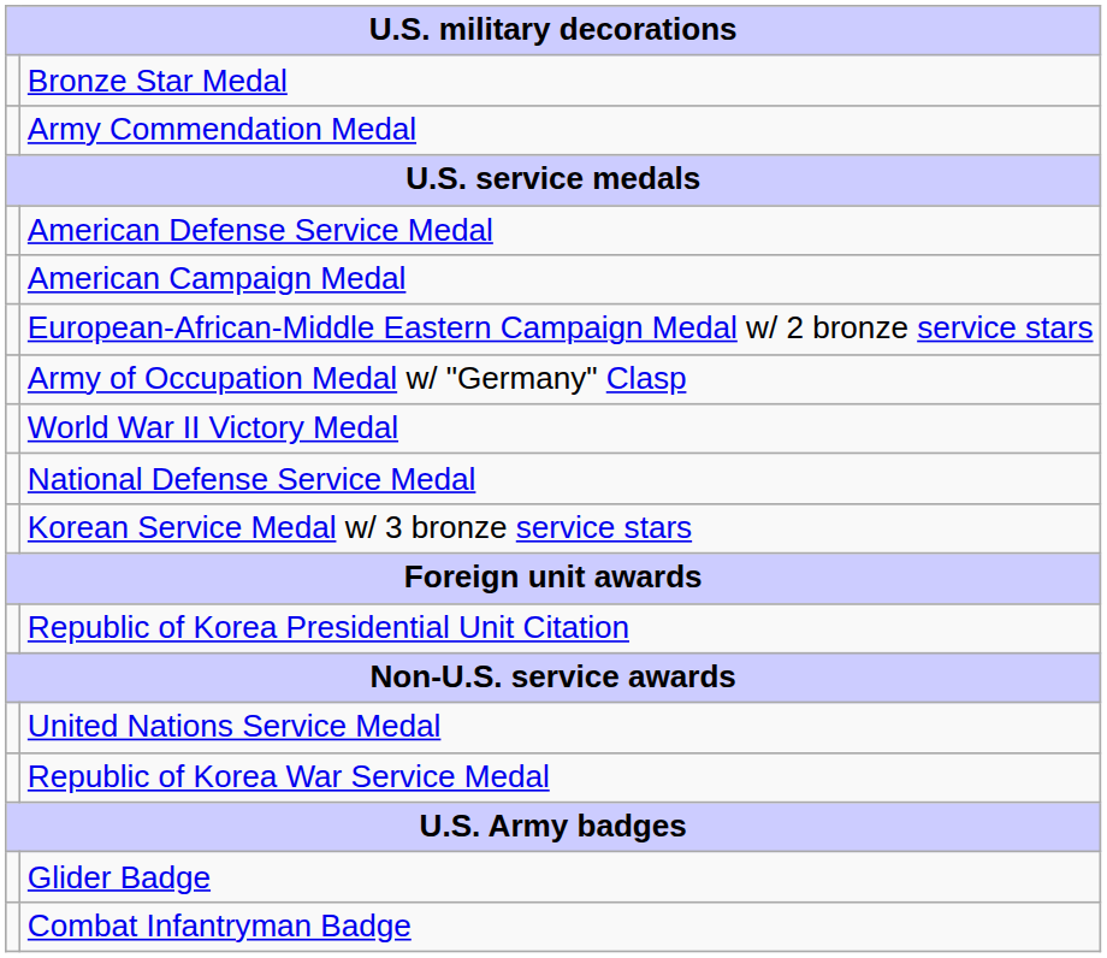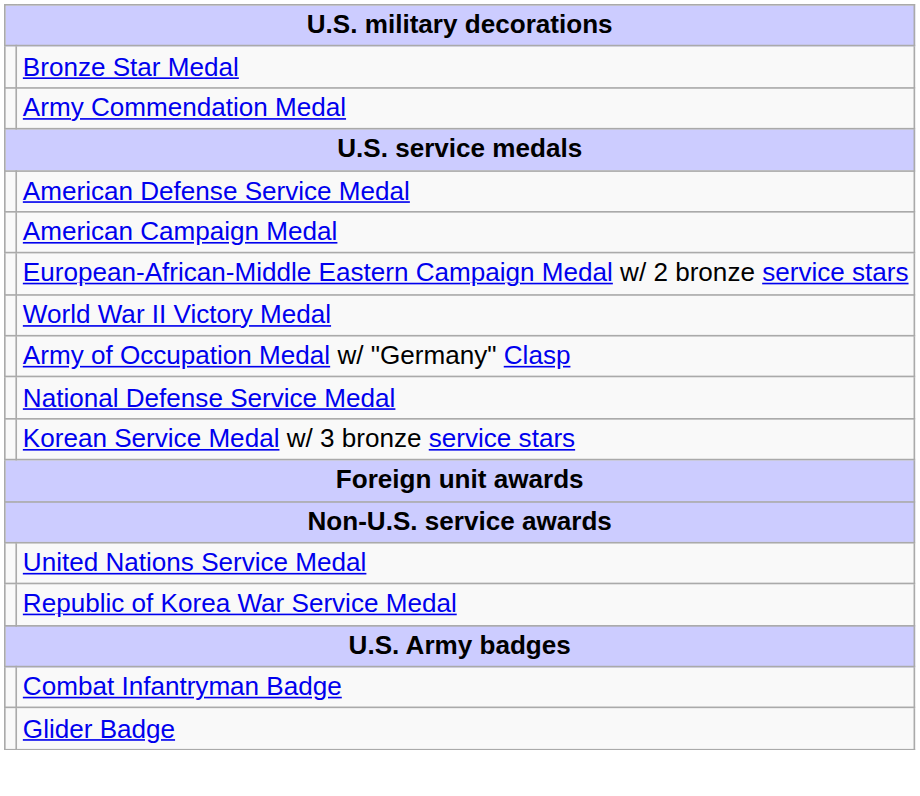rows swapped: World War II Victory Medal <-> Army of Occupation Medal w/ "Germany" Clasp
- row: Republic of Korea Presidential Unit Citation
rows swapped: Combat Infantryman Badge <-> Glider Badge
